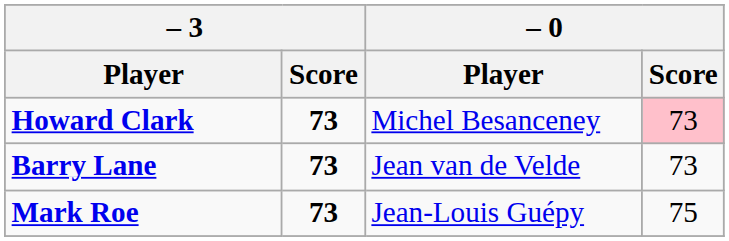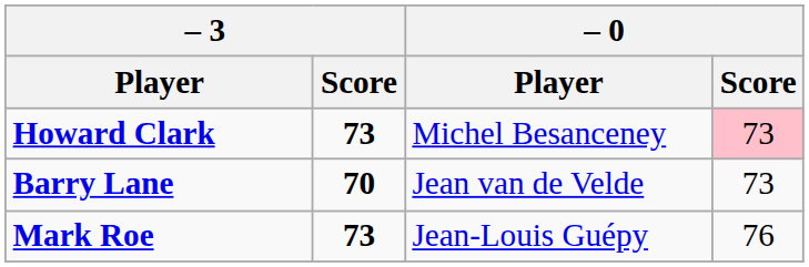Barry Lane | – 3 / Score: 73 -> 70
Mark Roe | – 0 / Score: 75 -> 76
